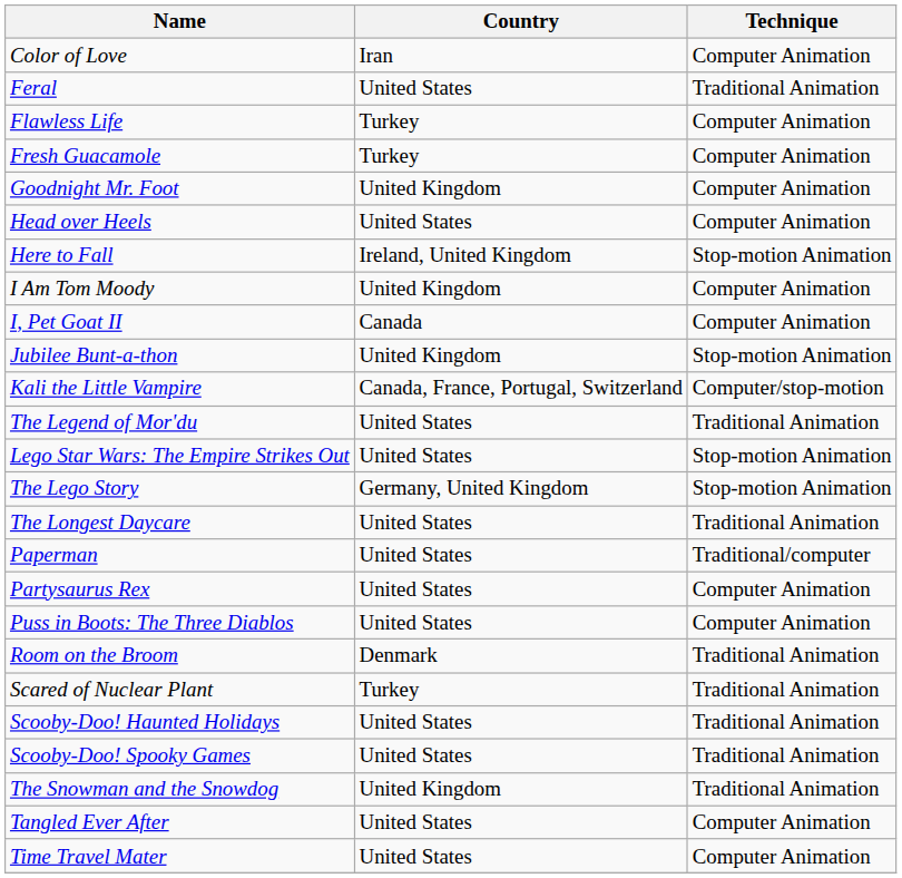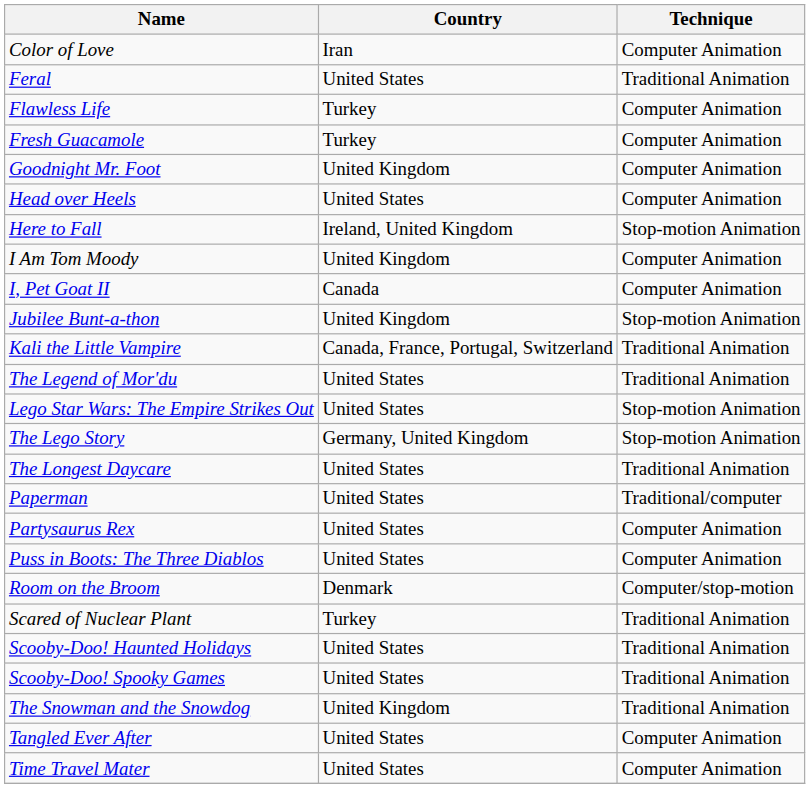Kali the Little Vampire | Technique: Computer/stop-motion -> Traditional Animation
Room on the Broom | Technique: Traditional Animation -> Computer/stop-motion
